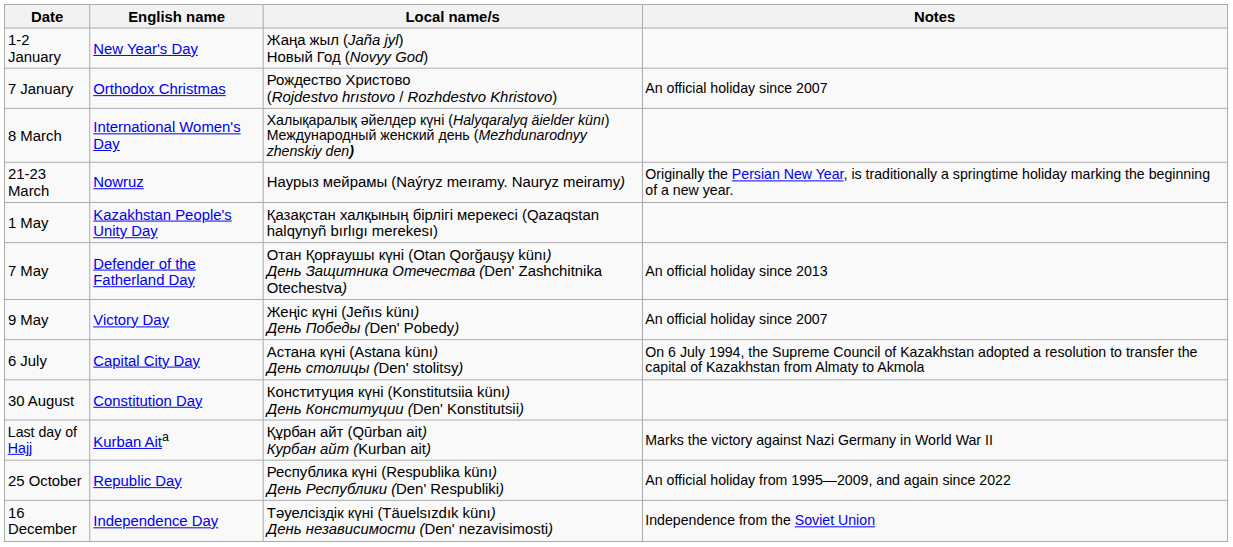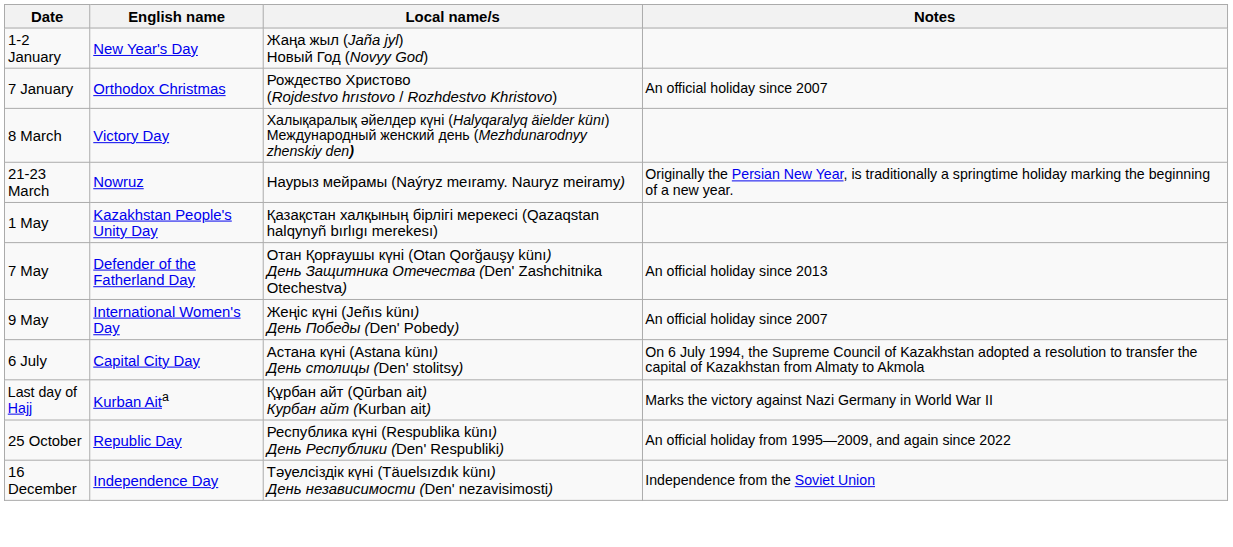8 March | English name: International Women's Day -> Victory Day
9 May | English name: Victory Day -> International Women's Day
- row: 30 August | Constitution Day | Конституция күні (Konstitutsiia künı) День Конституции (Den' Konstitutsii)
